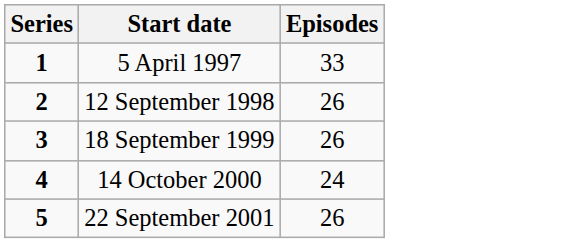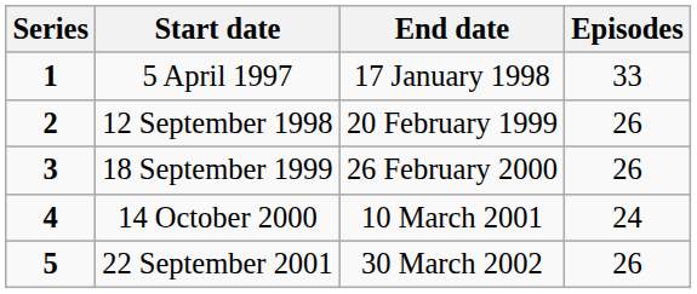+ column: End date | 17 January 1998 | 20 February 1999 | 26 February 2000 | 10 March 2001 | 30 March 2002
